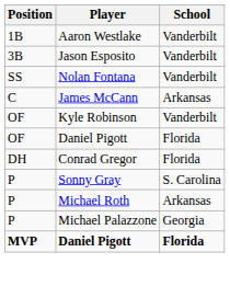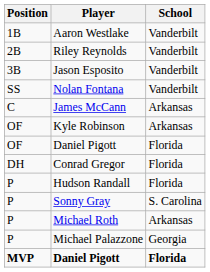+ row: 2B | Riley Reynolds | Vanderbilt
Kyle Robinson | School: Vanderbilt -> Arkansas
+ row: P | Hudson Randall | Florida
